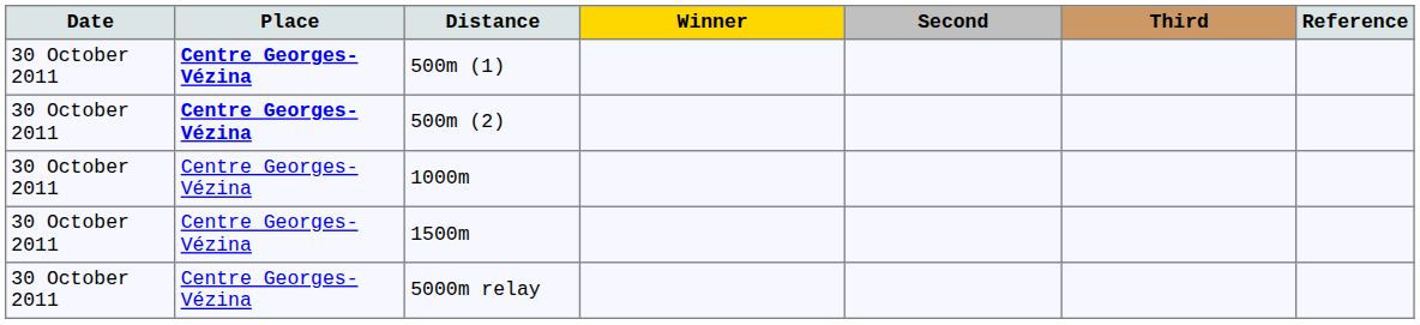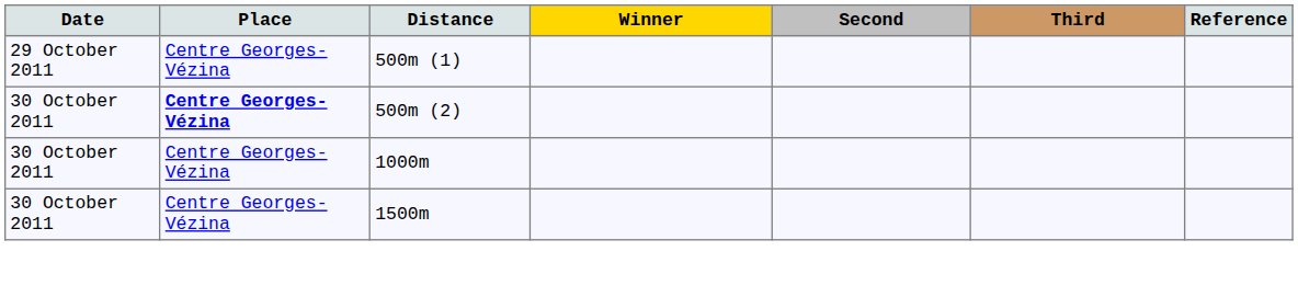500m (1) | Date: 30 October 2011 -> 29 October 2011
500m (1) | Place: bold -> normal
- row: 30 October 2011 | Centre Georges-Vézina | 5000m relay
